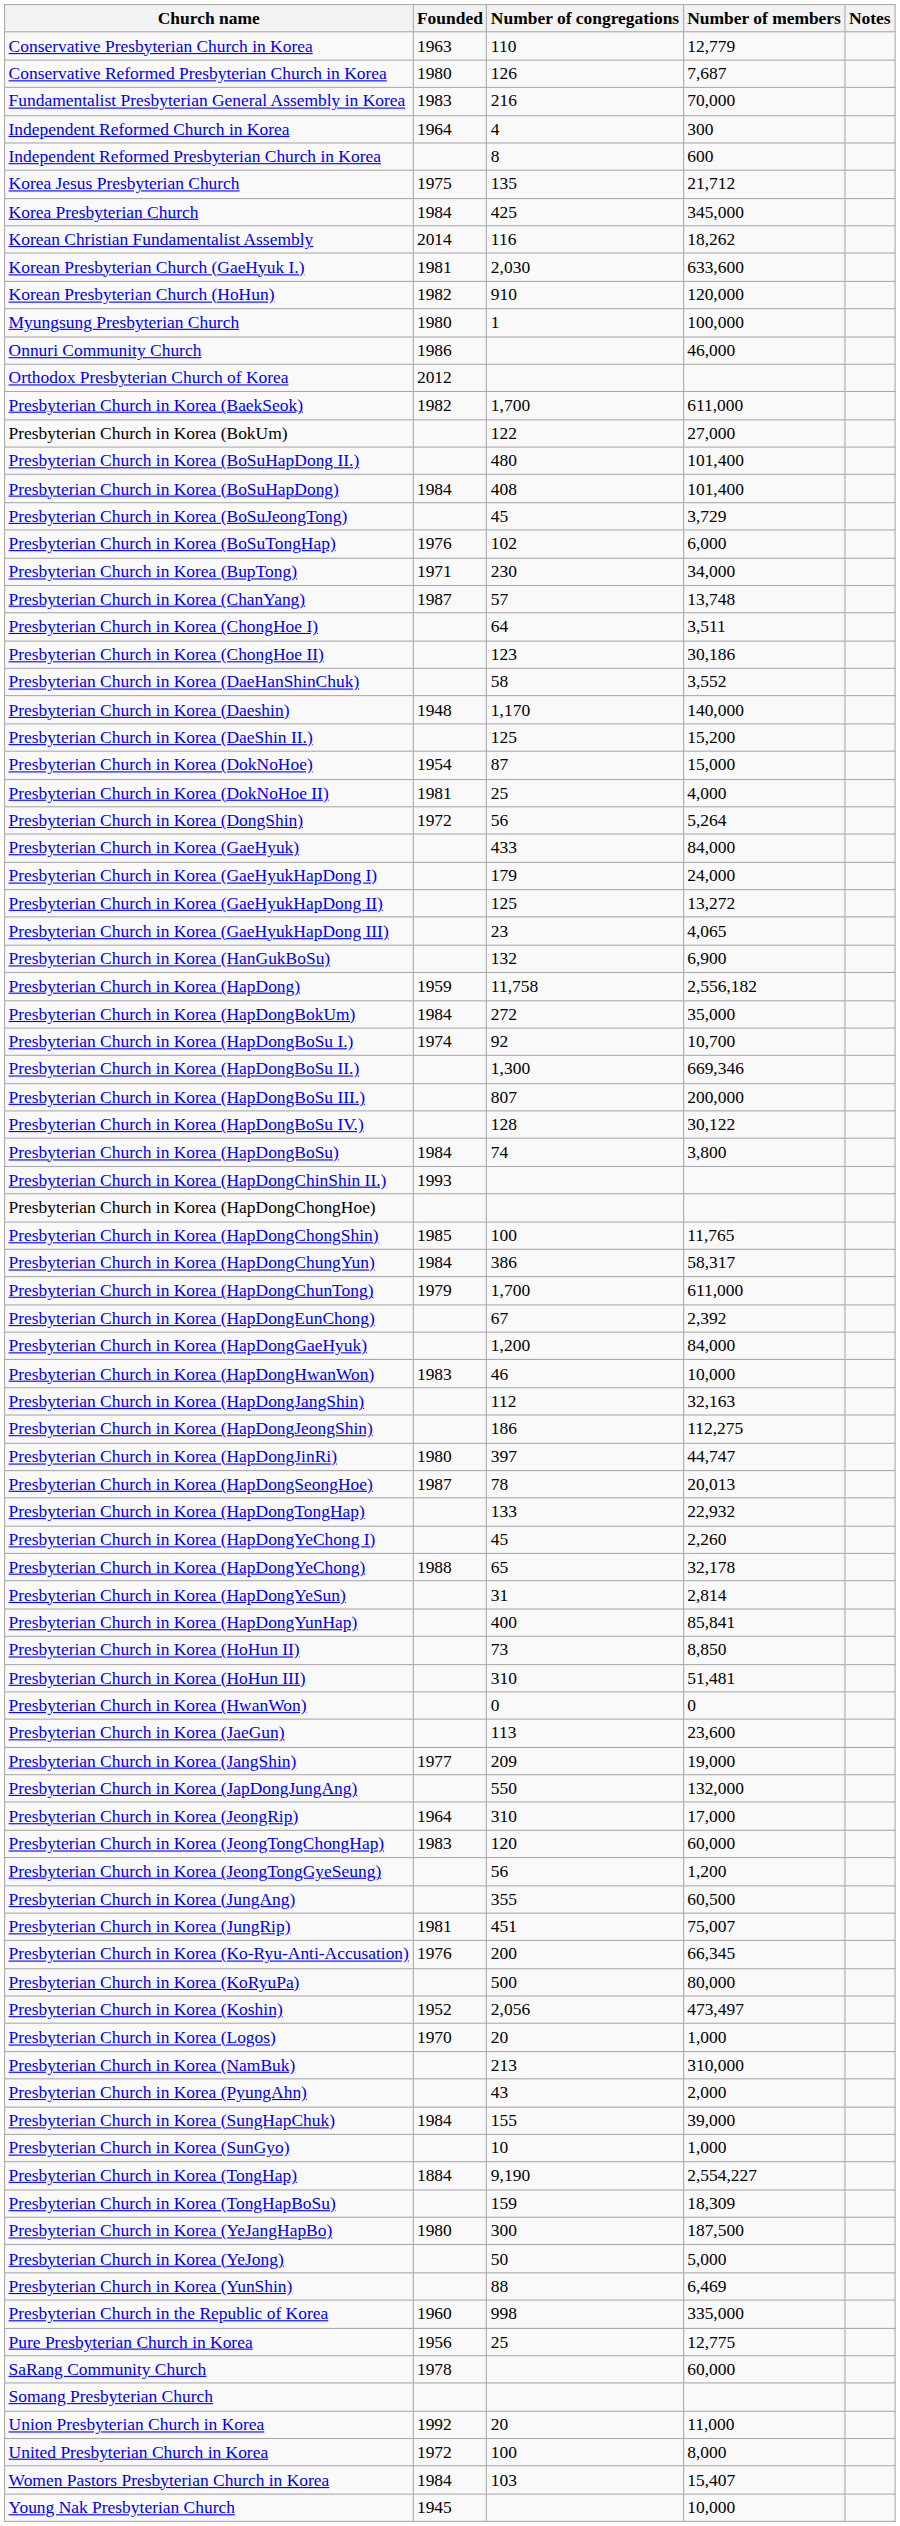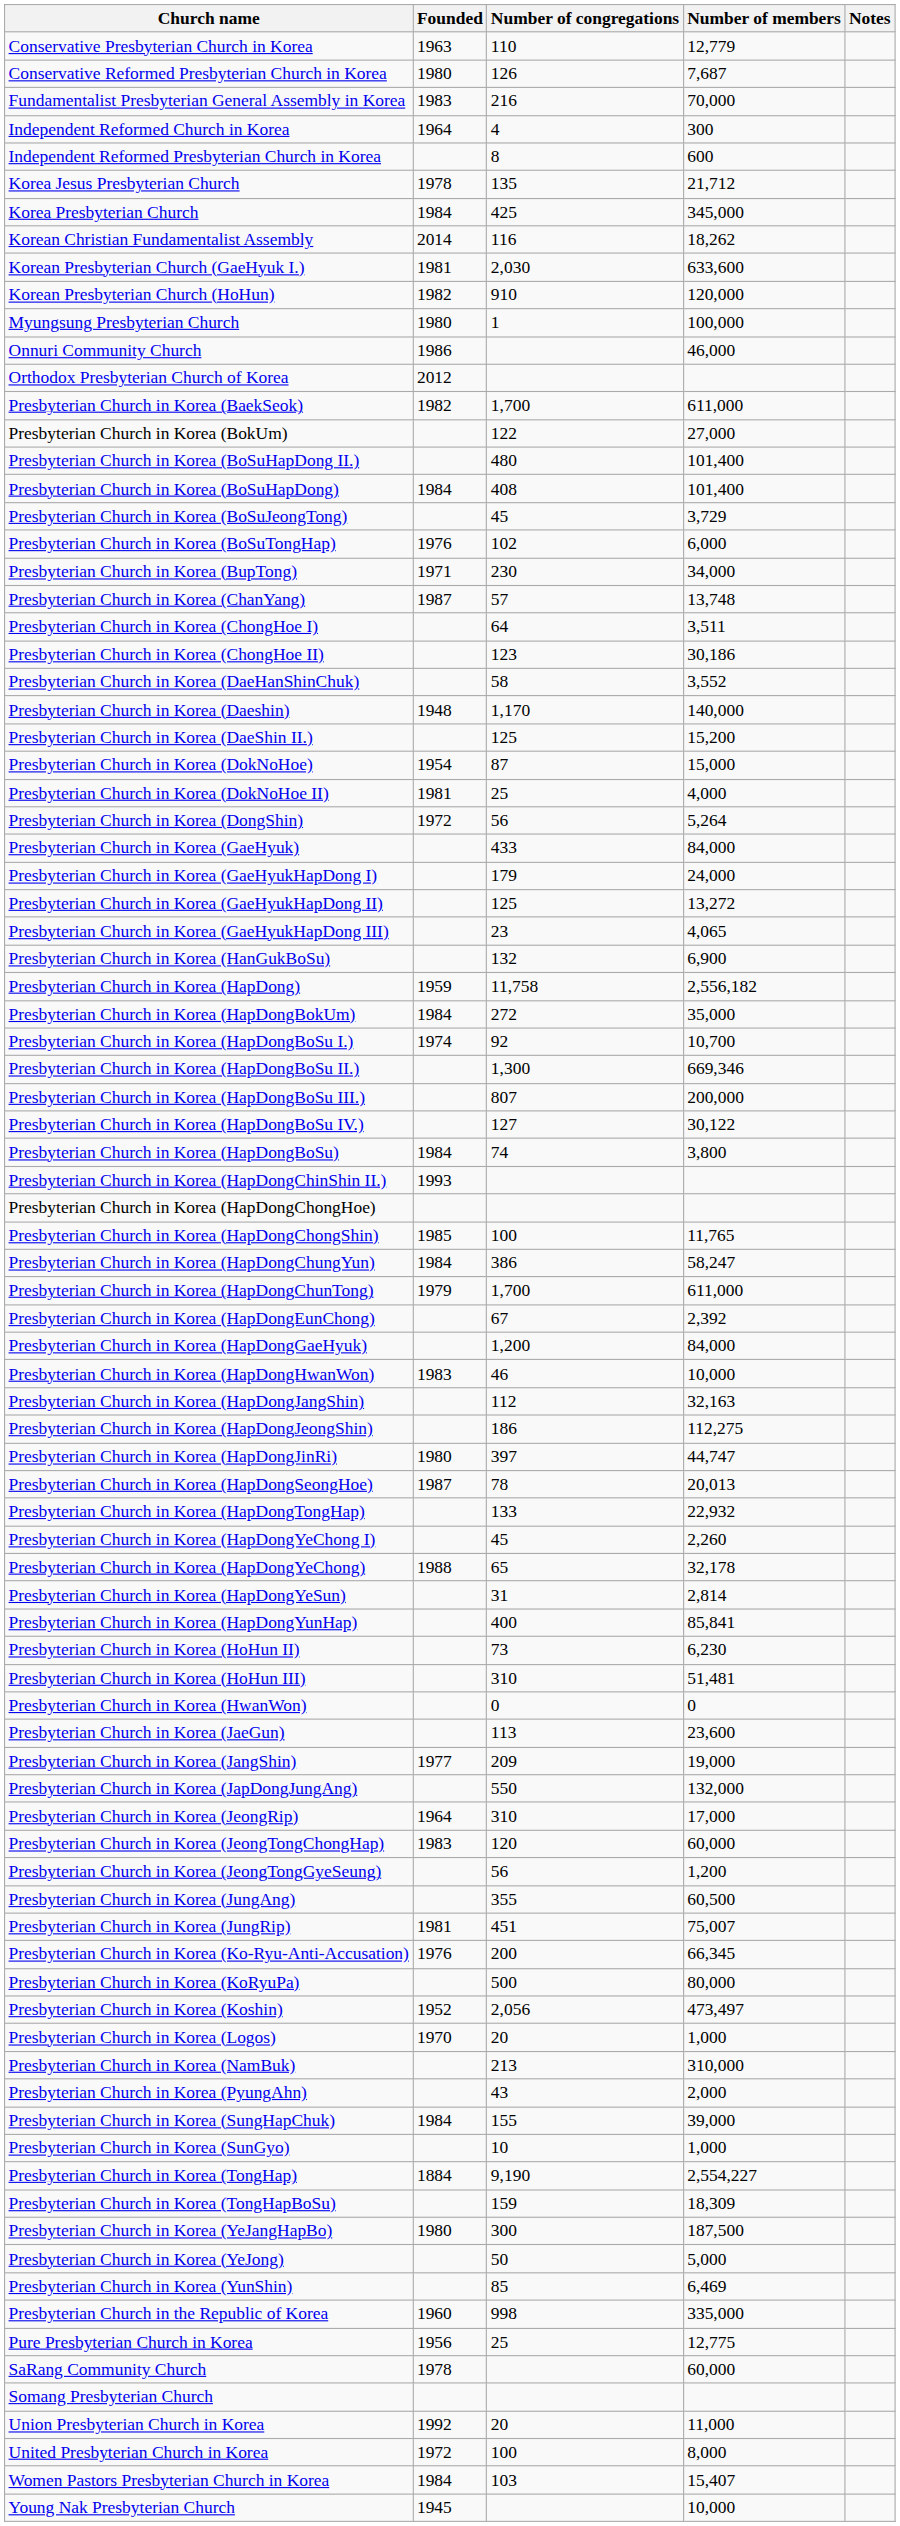Korea Jesus Presbyterian Church | Founded: 1975 -> 1978
Presbyterian Church in Korea (HapDongBoSu IV.) | Number of congregations: 128 -> 127
Presbyterian Church in Korea (HapDongChungYun) | Number of members: 58,317 -> 58,247
Presbyterian Church in Korea (HoHun II) | Number of members: 8,850 -> 6,230
Presbyterian Church in Korea (YunShin) | Number of congregations: 88 -> 85
